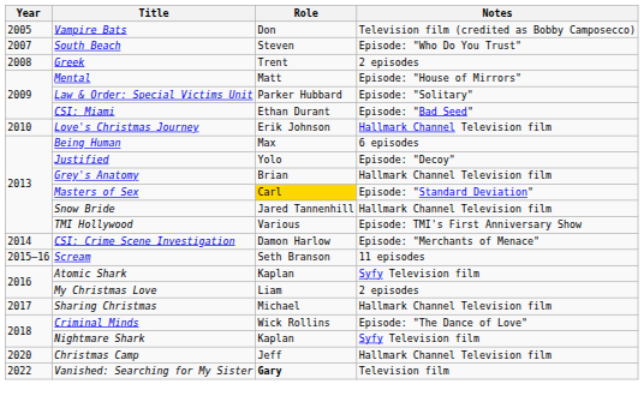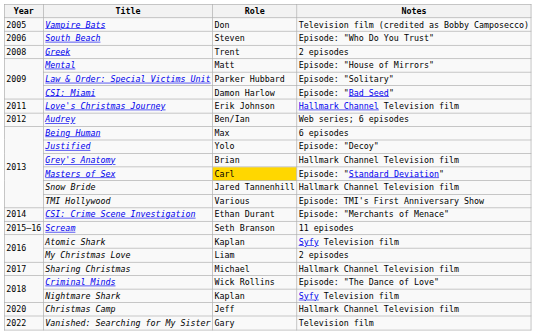South Beach | Year: 2007 -> 2006
CSI: Miami | Role: Ethan Durant -> Damon Harlow
Love's Christmas Journey | Year: 2010 -> 2011
+ row: 2012 | Audrey | Ben/Ian | Web series; 6 episodes
CSI: Crime Scene Investigation | Role: Damon Harlow -> Ethan Durant
Vanished: Searching for My Sister | Role: bold -> normal
